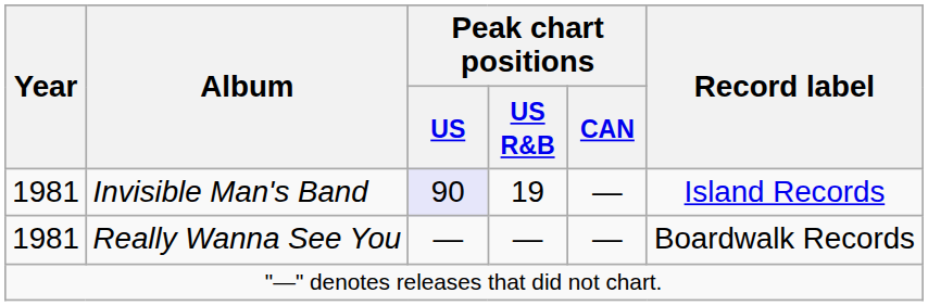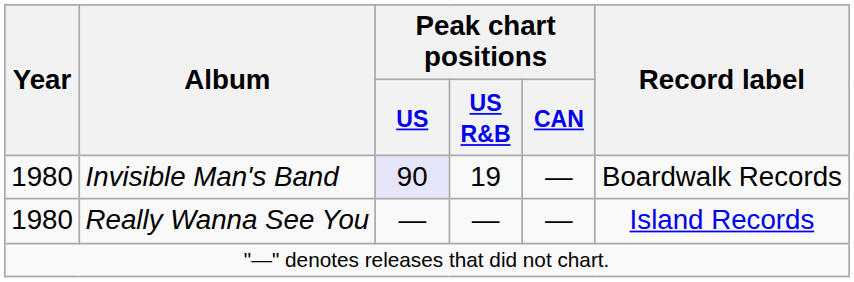Invisible Man's Band | Year: 1981 -> 1980
Invisible Man's Band | Record label: Island Records -> Boardwalk Records
Really Wanna See You | Year: 1981 -> 1980
Really Wanna See You | Record label: Boardwalk Records -> Island Records
